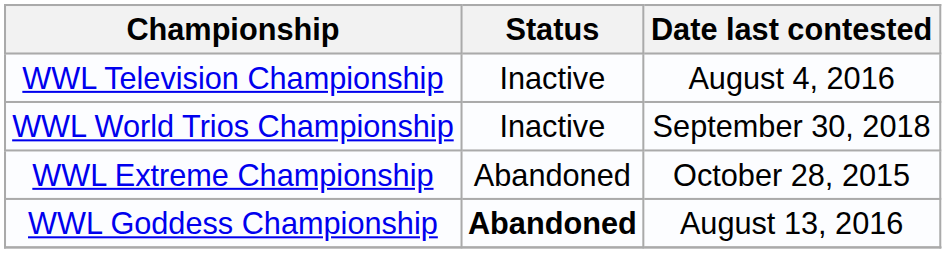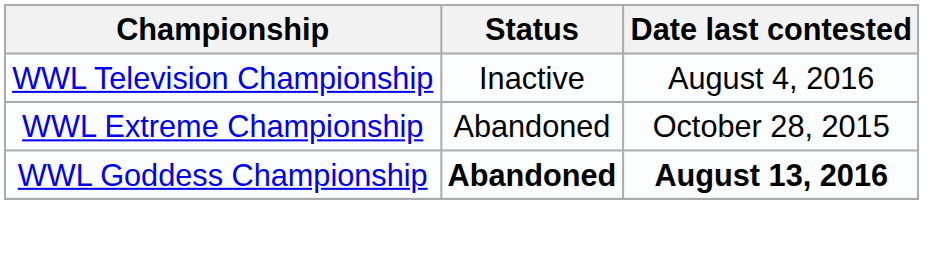- row: WWL World Trios Championship | Inactive | September 30, 2018
WWL Goddess Championship | Date last contested: normal -> bold
